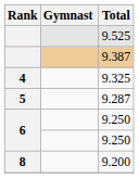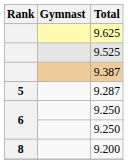+ row: 9.625
- row: 4 | 9.325
